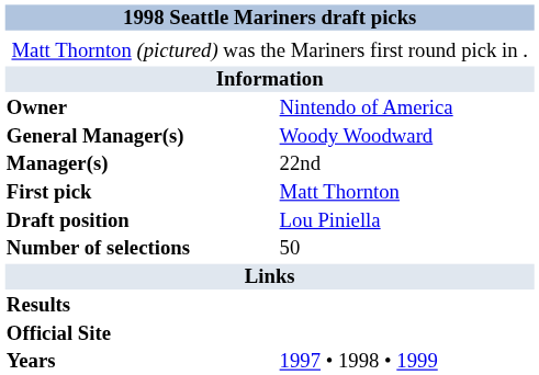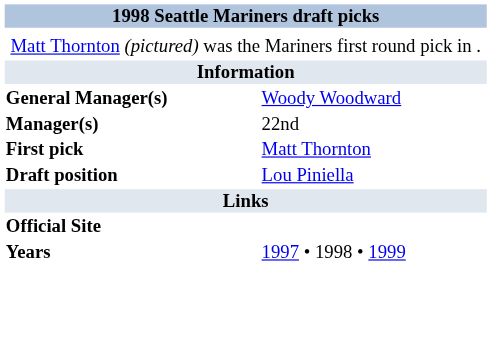- row: Owner | Nintendo of America
- row: Number of selections | 50
- row: Results
